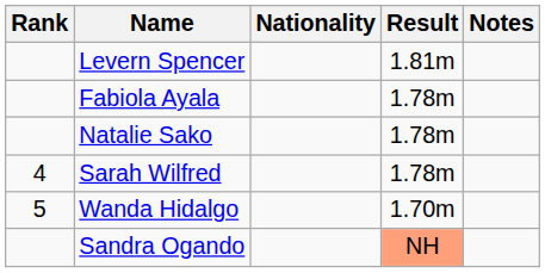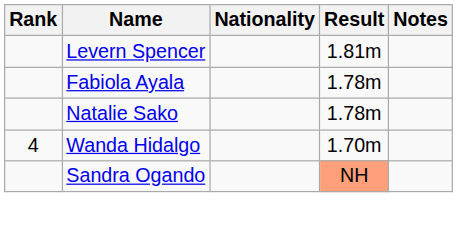- row: 4 | Sarah Wilfred | 1.78m
Wanda Hidalgo | Rank: 5 -> 4
